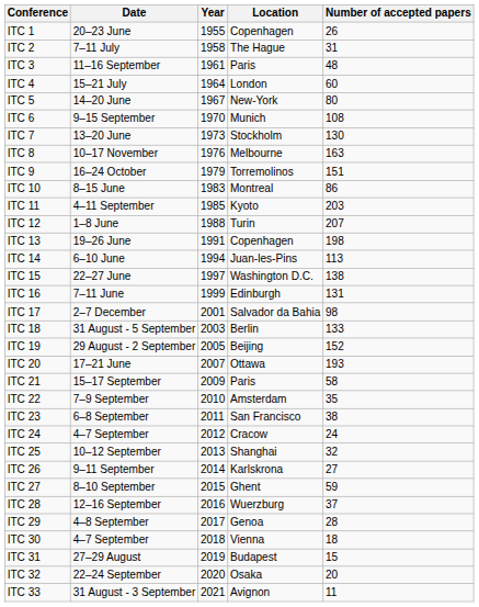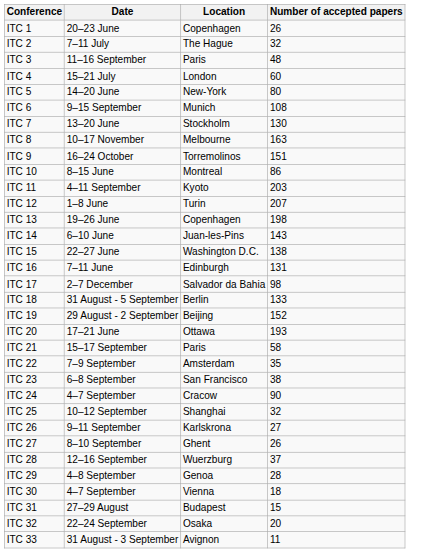- column: Year | 1955 | 1958 | 1961 | 1964 | 1967 | 1970 | 1973 | 1976 | 1979 | 1983 | 1985 | 1988 | 1991 | 1994 | 1997 | 1999 | 2001 | 2003 | 2005 | 2007 | 2009 | 2010 | 2011 | 2012 | 2013 | 2014 | 2015 | 2016 | 2017 | 2018 | 2019 | 2020 | 2021
ITC 2 | Number of accepted papers: 31 -> 32
ITC 14 | Number of accepted papers: 113 -> 143
ITC 24 | Number of accepted papers: 24 -> 90
ITC 27 | Number of accepted papers: 59 -> 26
